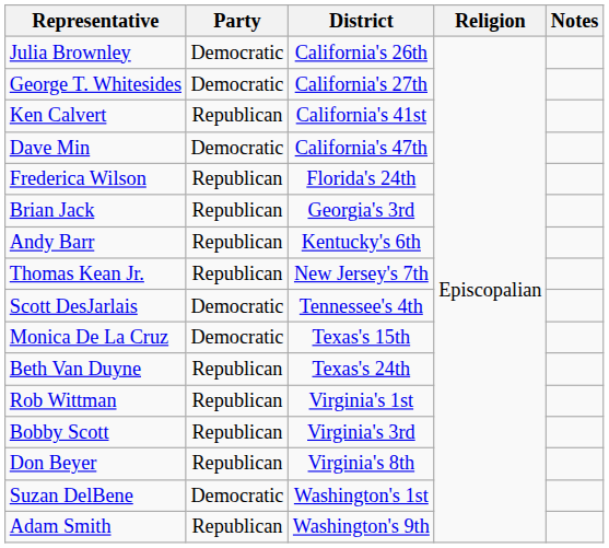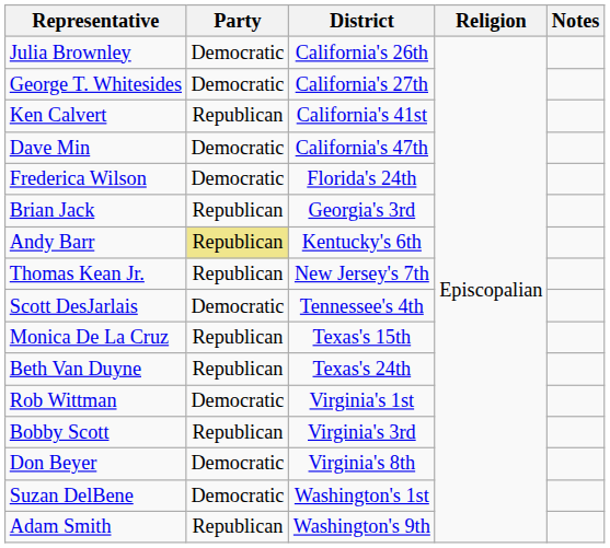Frederica Wilson | Party: Republican -> Democratic
Andy Barr | Party: no background -> khaki background
Monica De La Cruz | Party: Democratic -> Republican
Rob Wittman | Party: Republican -> Democratic
Don Beyer | Party: Republican -> Democratic
